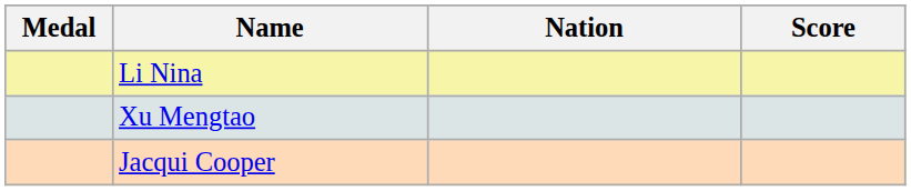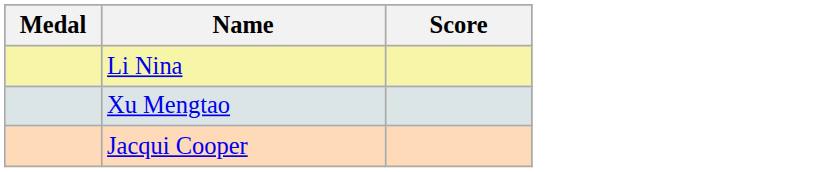- column: Nation
